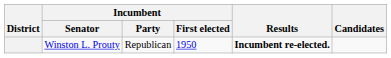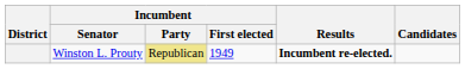Winston L. Prouty | Incumbent / Party: no background -> khaki background
Winston L. Prouty | Incumbent / First elected: 1950 -> 1949
